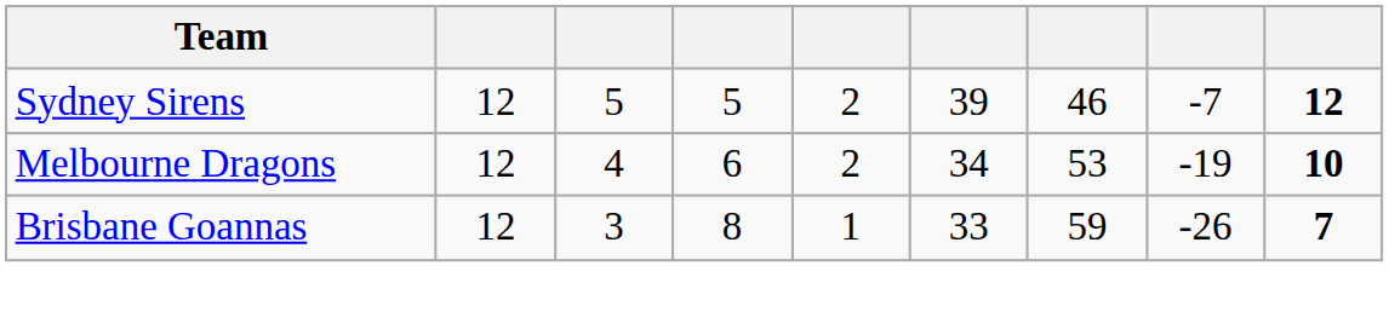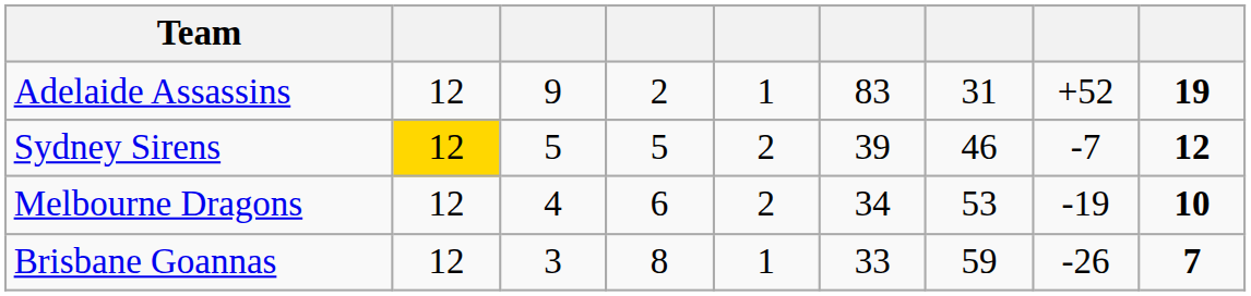+ row: Adelaide Assassins | 12 | 9 | 2 | 1 | 83 | 31 | +52 | 19
Sydney Sirens | column 2: no background -> gold background
